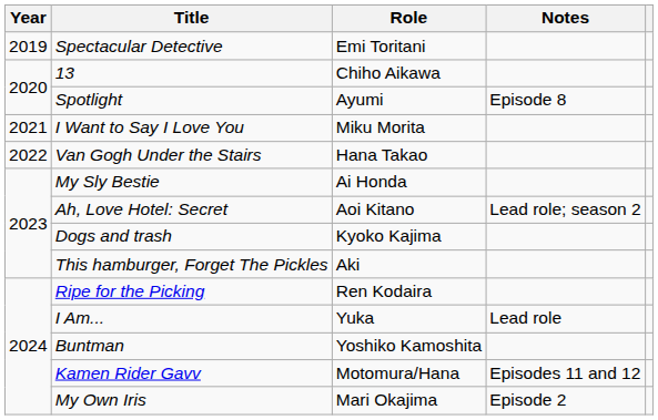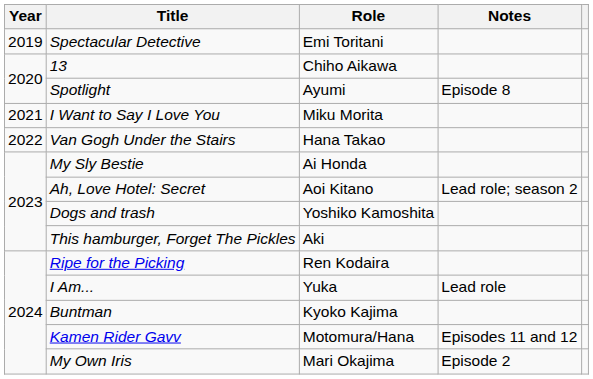Dogs and trash | Role: Kyoko Kajima -> Yoshiko Kamoshita
Buntman | Role: Yoshiko Kamoshita -> Kyoko Kajima
